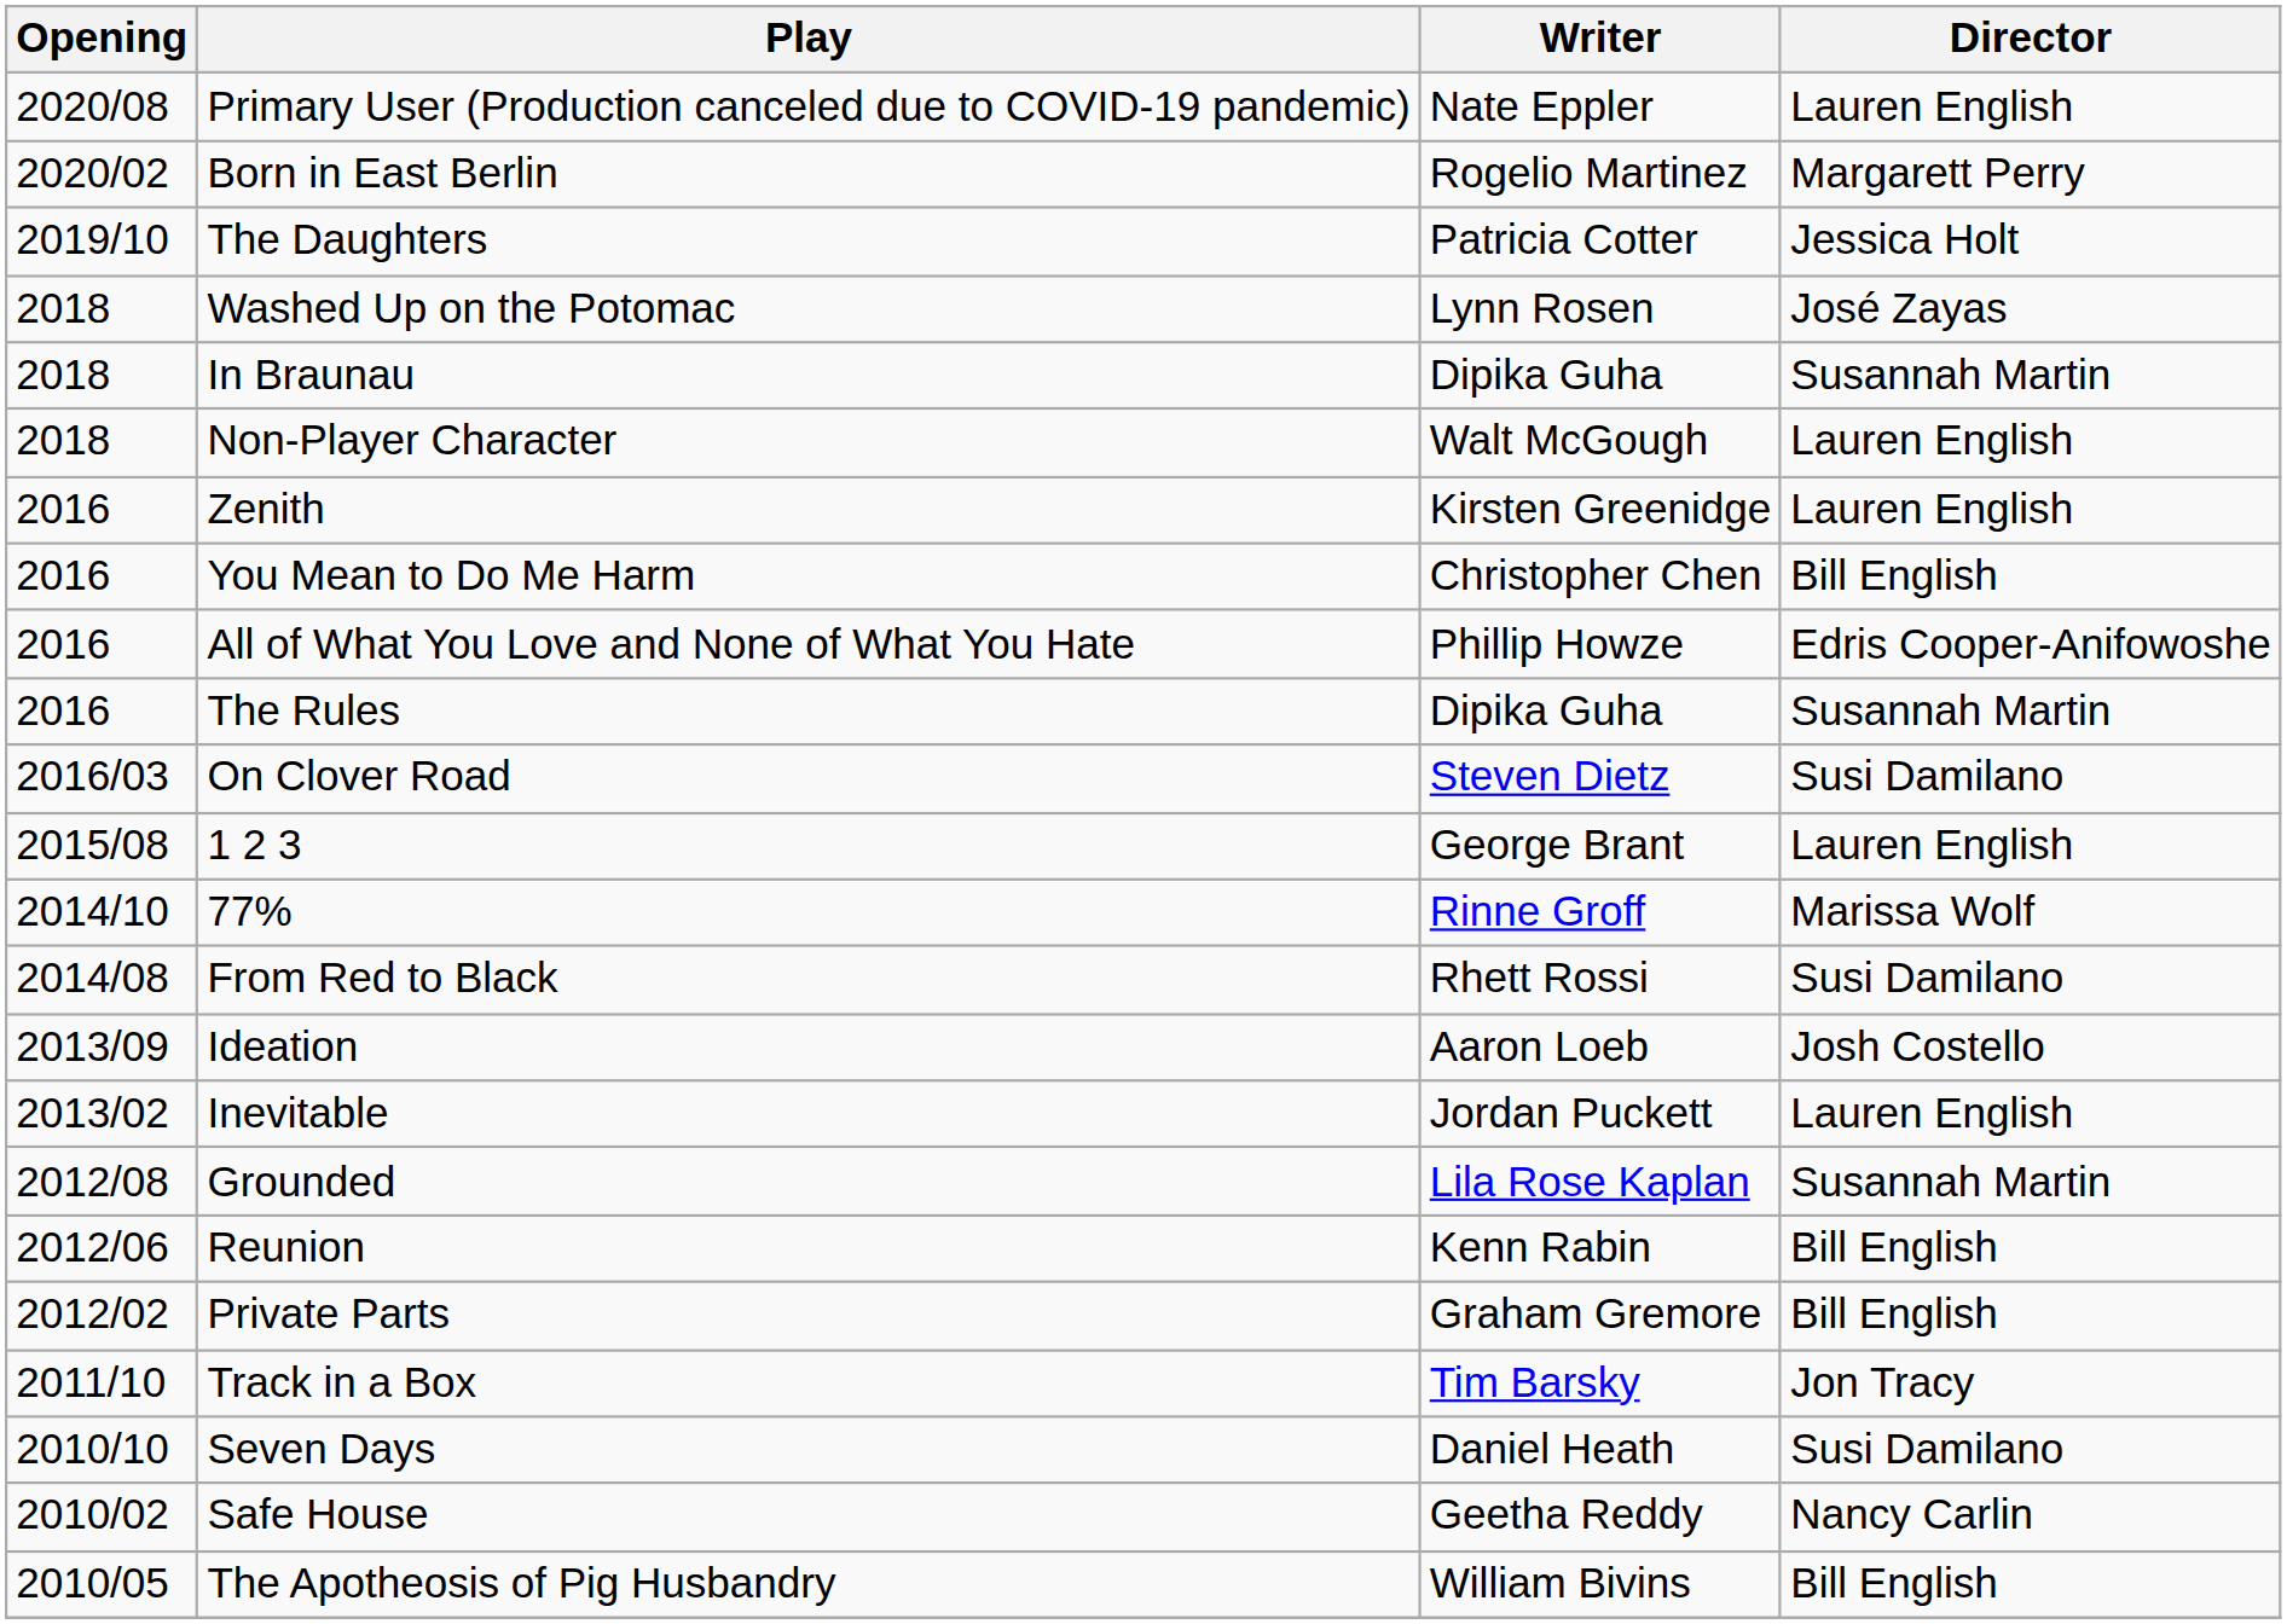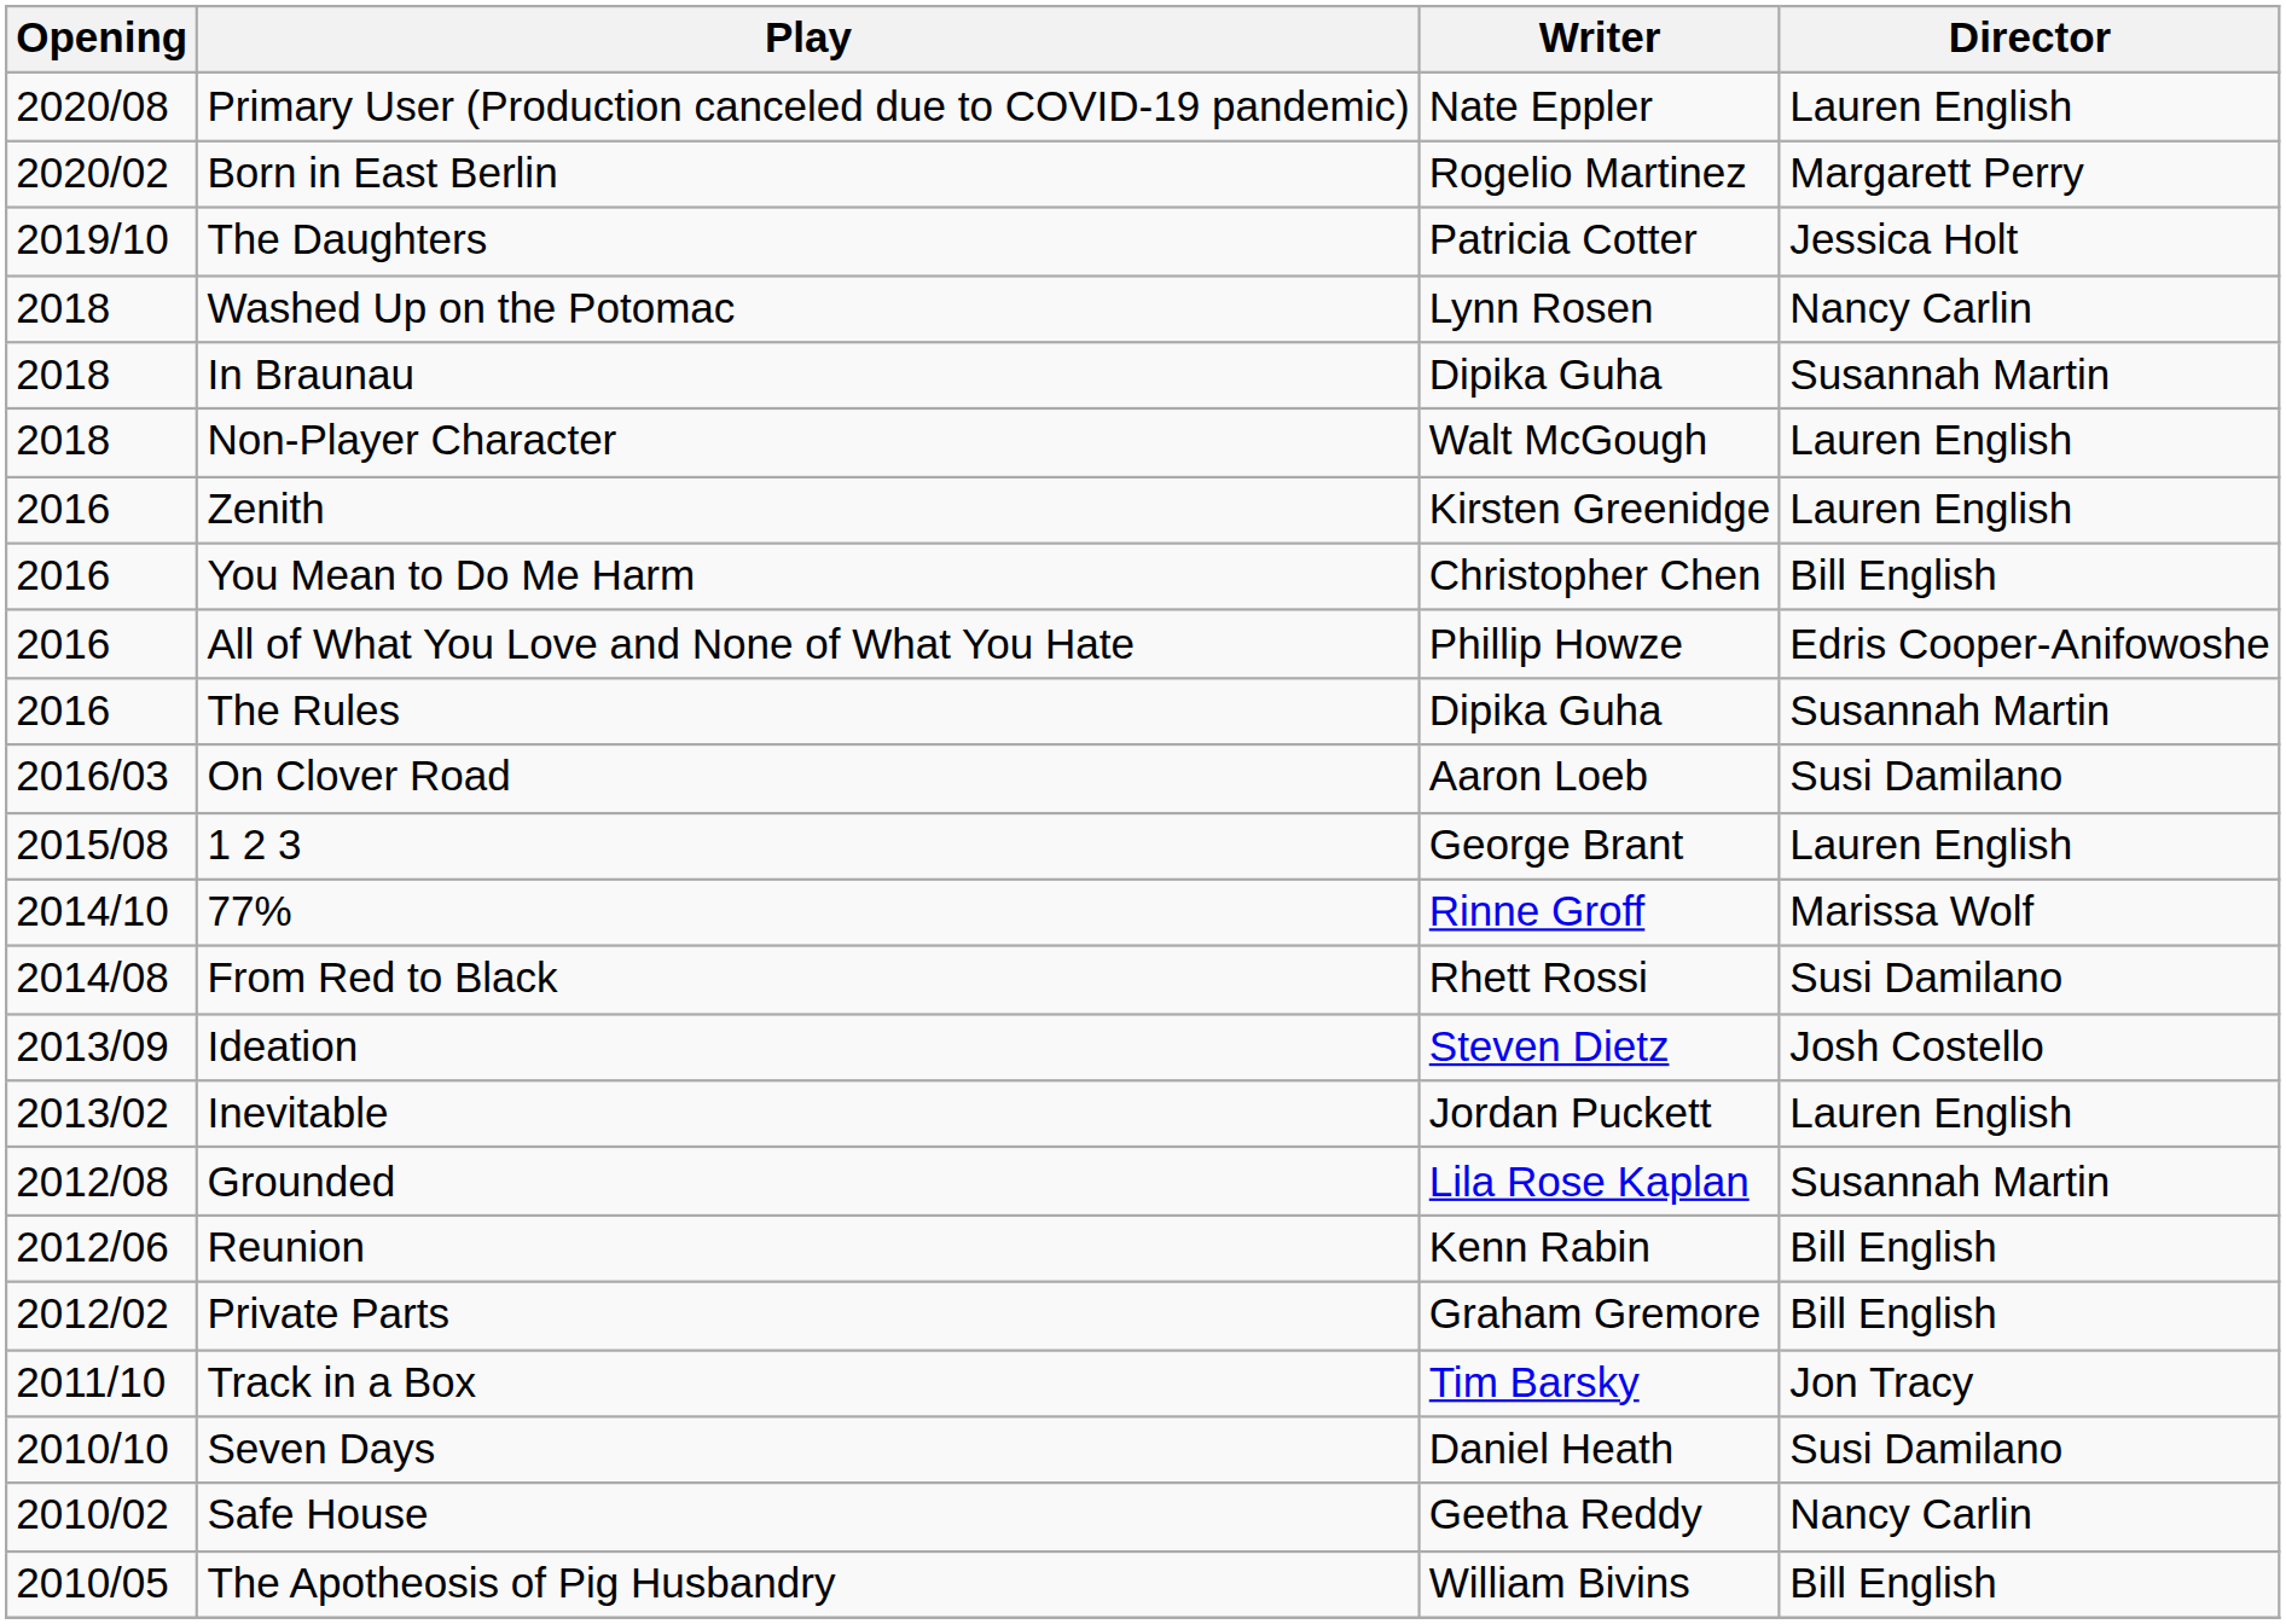Washed Up on the Potomac | Director: José Zayas -> Nancy Carlin
On Clover Road | Writer: Steven Dietz -> Aaron Loeb
Ideation | Writer: Aaron Loeb -> Steven Dietz
